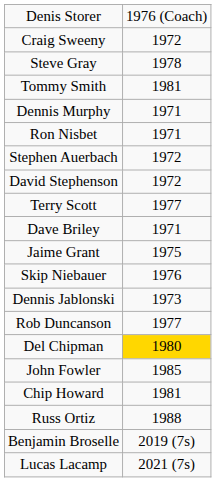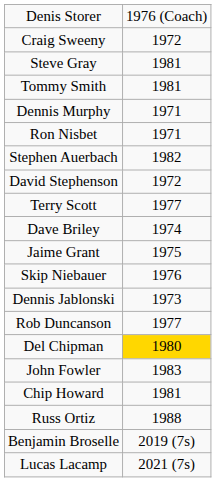Steve Gray | column 2: 1978 -> 1981
Stephen Auerbach | column 2: 1972 -> 1982
Dave Briley | column 2: 1971 -> 1974
John Fowler | column 2: 1985 -> 1983
